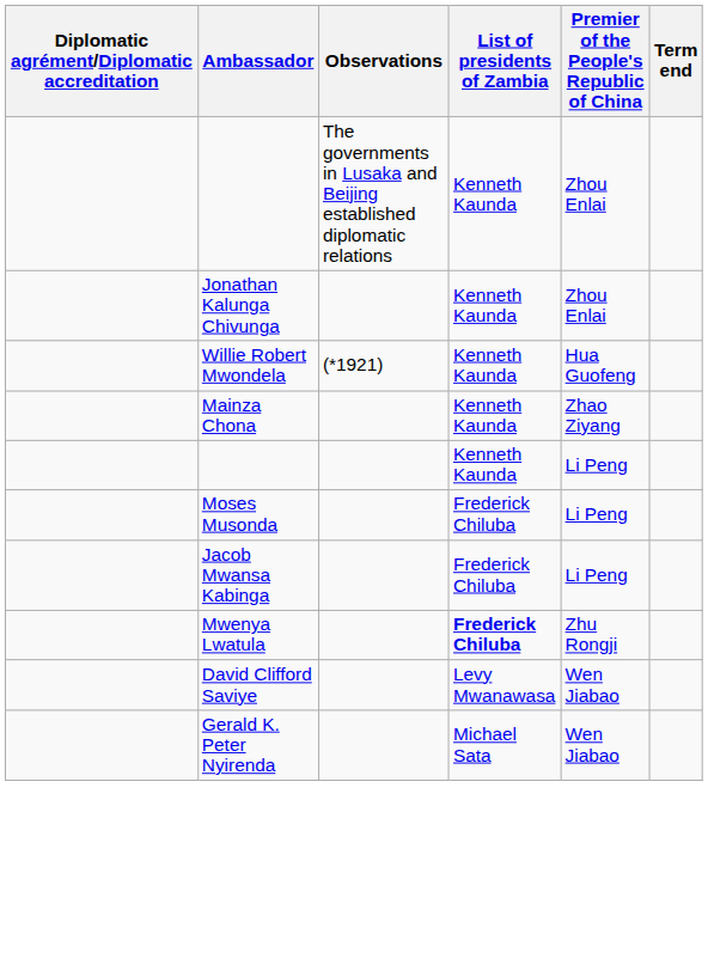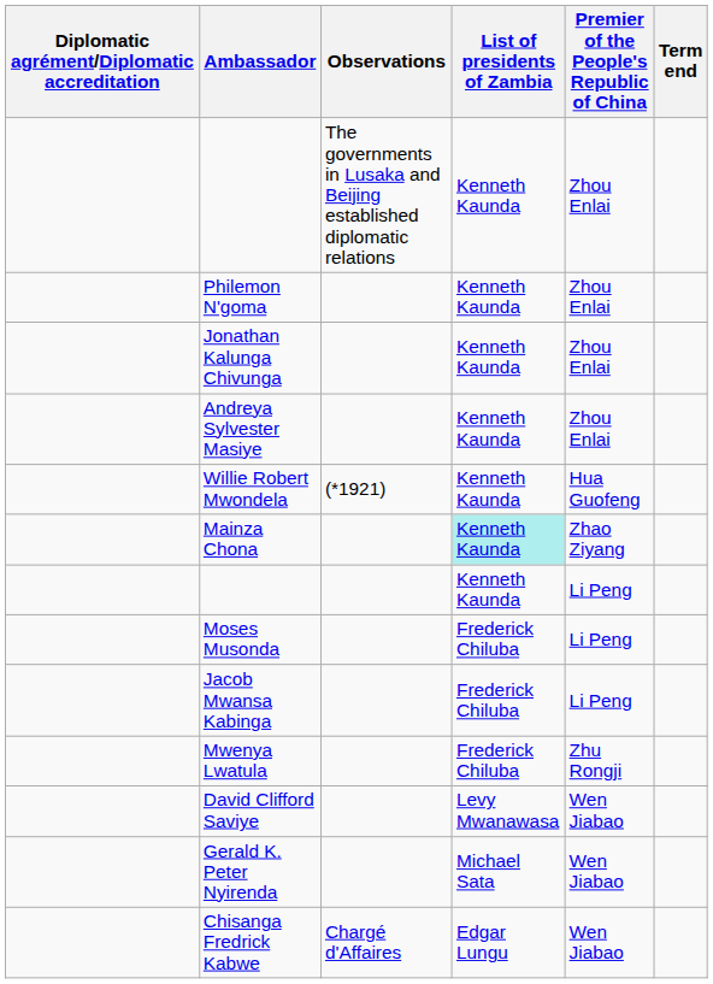+ row: Philemon N'goma | Kenneth Kaunda | Zhou Enlai
+ row: Andreya Sylvester Masiye | Kenneth Kaunda | Zhou Enlai
Mainza Chona | List of presidents of Zambia: no background -> paleturquoise background
Mwenya Lwatula | List of presidents of Zambia: bold -> normal
+ row: Chisanga Fredrick Kabwe | Chargé d'Affaires | Edgar Lungu | Wen Jiabao
